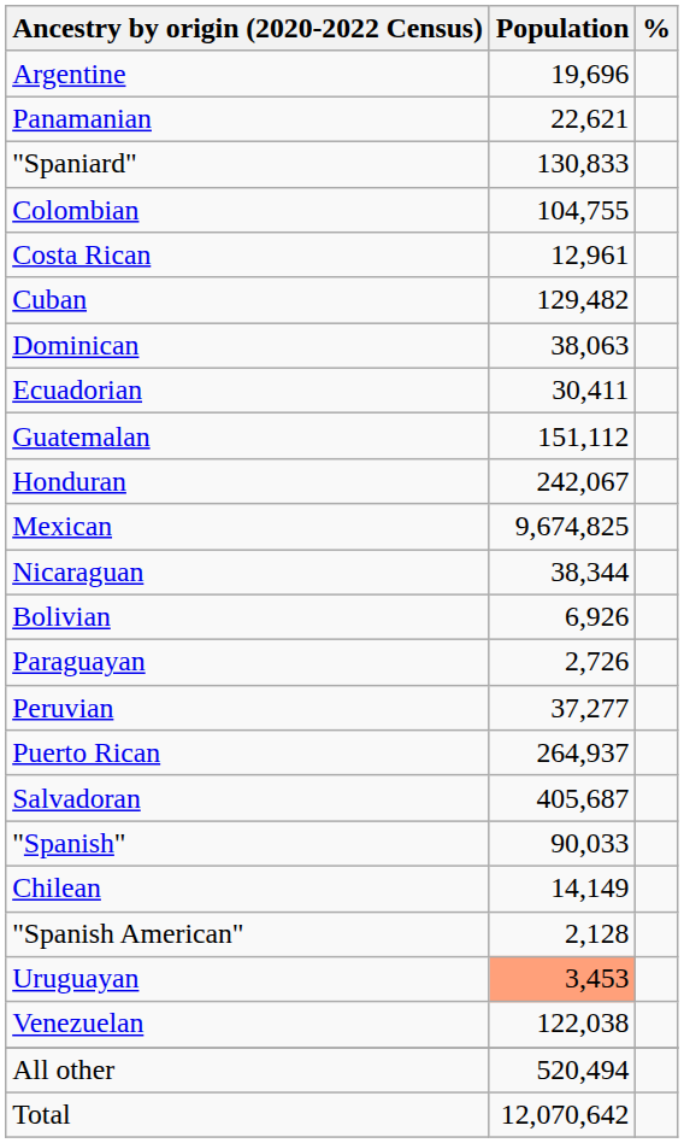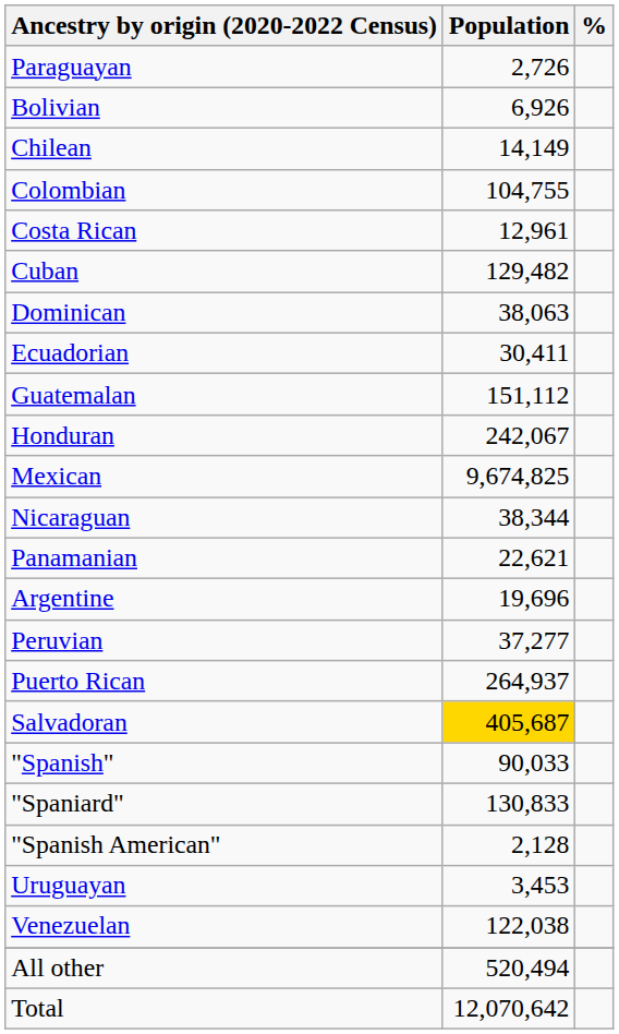rows swapped: Argentine <-> Paraguayan
rows swapped: Bolivian <-> Panamanian
rows swapped: Chilean <-> "Spaniard"
Salvadoran | Population: no background -> gold background
Uruguayan | Population: lightsalmon background -> no background
